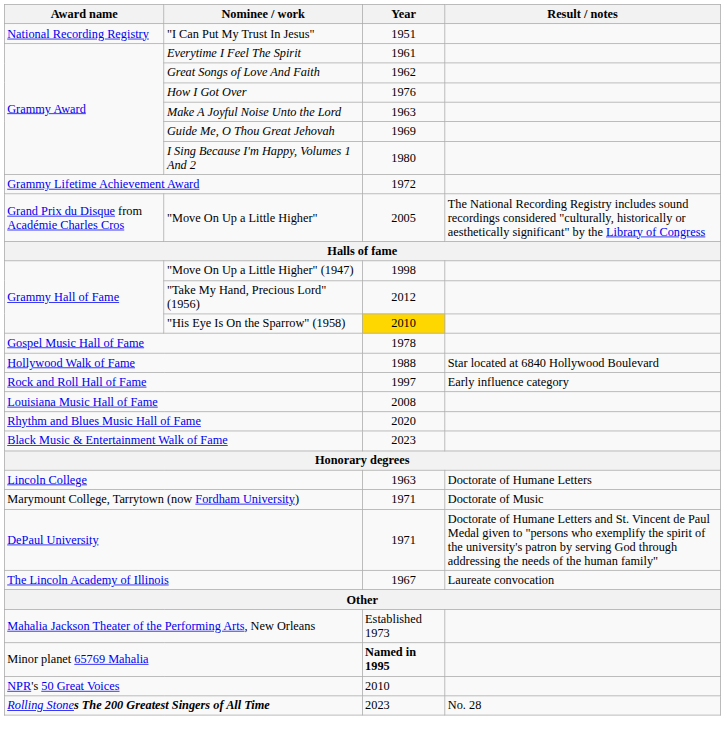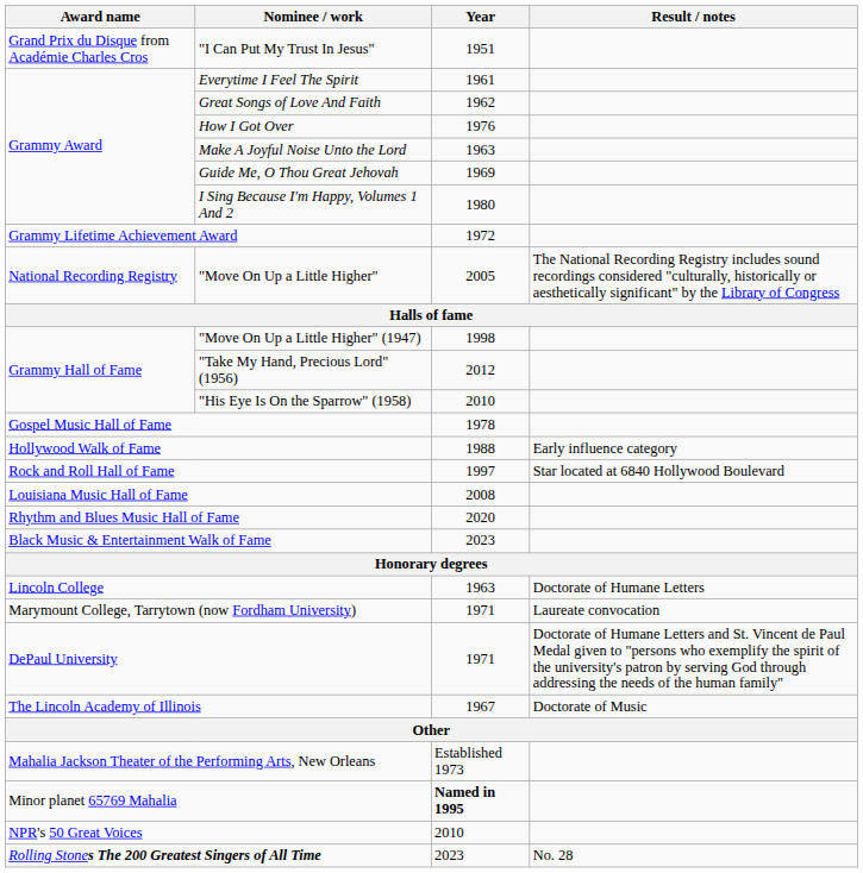"I Can Put My Trust In Jesus" | Award name: National Recording Registry -> Grand Prix du Disque from Académie Charles Cros
"Move On Up a Little Higher" | Award name: Grand Prix du Disque from Académie Charles Cros -> National Recording Registry
"His Eye Is On the Sparrow" (1958) | Year: gold background -> no background
Hollywood Walk of Fame | Result / notes: Star located at 6840 Hollywood Boulevard -> Early influence category
Rock and Roll Hall of Fame | Result / notes: Early influence category -> Star located at 6840 Hollywood Boulevard
Marymount College, Tarrytown (now Fordham University) | Result / notes: Doctorate of Music -> Laureate convocation
The Lincoln Academy of Illinois | Result / notes: Laureate convocation -> Doctorate of Music
